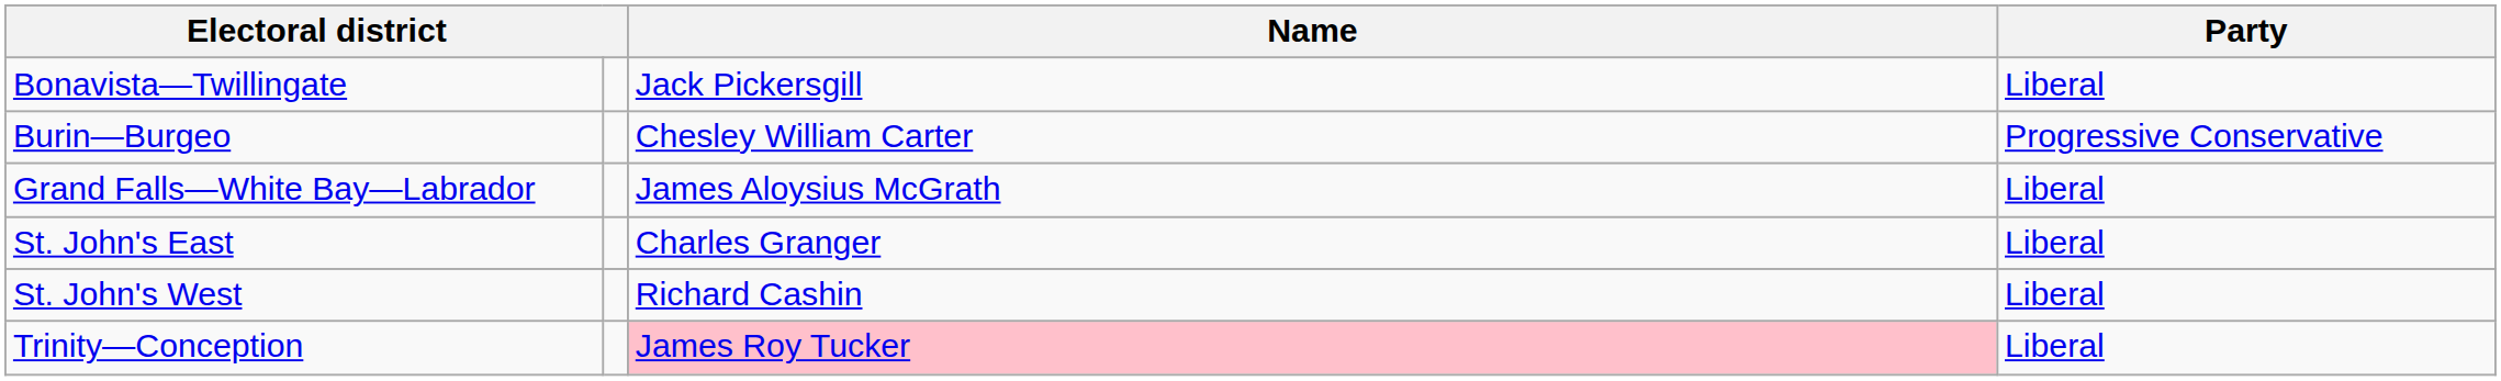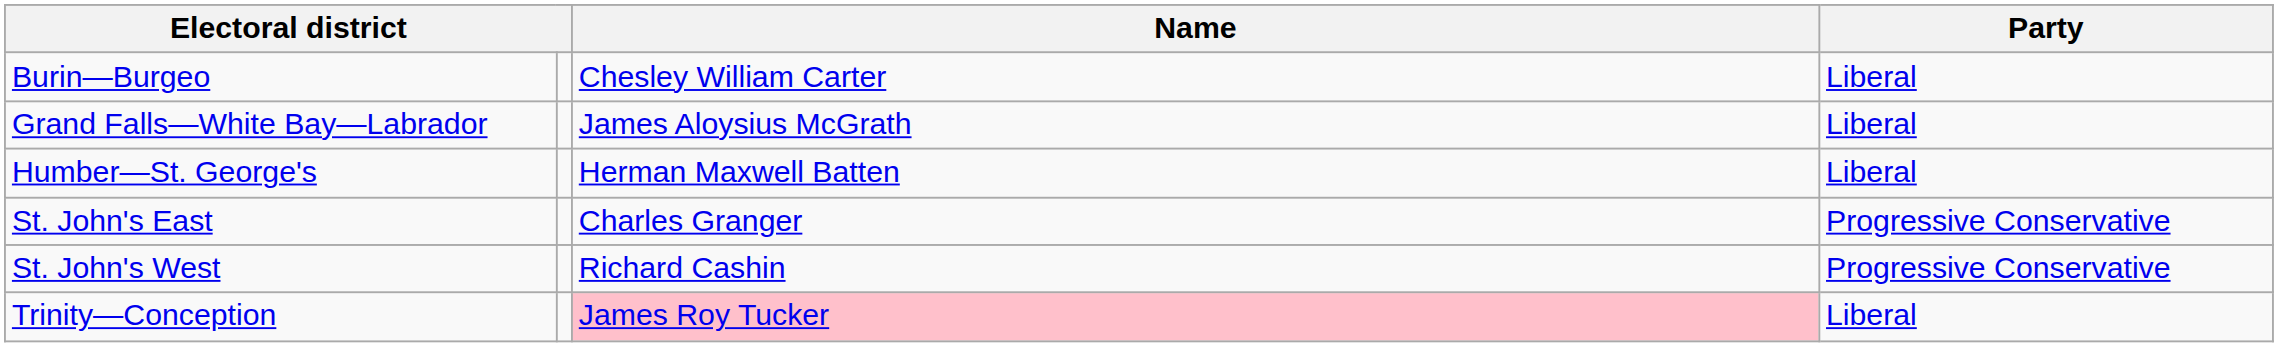- row: Bonavista—Twillingate | Jack Pickersgill | Liberal
Burin—Burgeo | Party: Progressive Conservative -> Liberal
+ row: Humber—St. George's | Herman Maxwell Batten | Liberal
St. John's East | Party: Liberal -> Progressive Conservative
St. John's West | Party: Liberal -> Progressive Conservative
